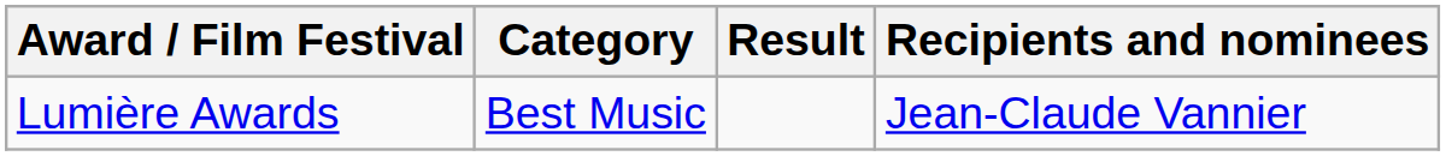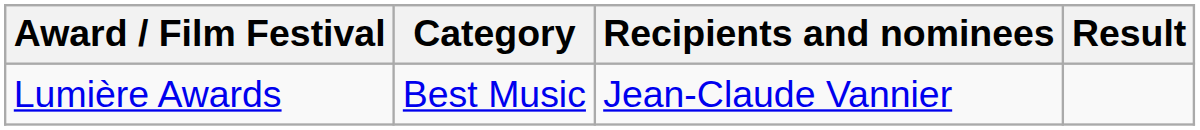columns swapped: Recipients and nominees <-> Result
